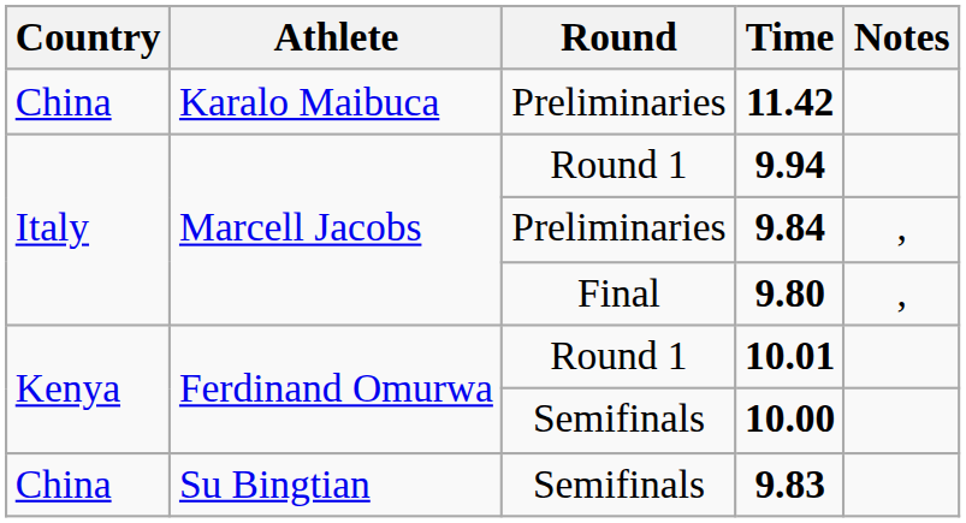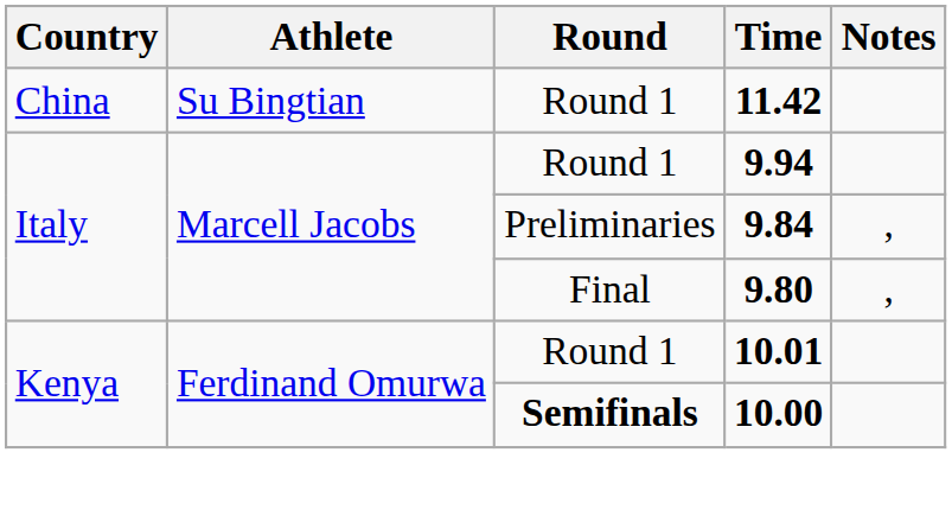11.42 | Athlete: Karalo Maibuca -> Su Bingtian
11.42 | Round: Preliminaries -> Round 1
10.00 | Round: normal -> bold
- row: China | Su Bingtian | Semifinals | 9.83
